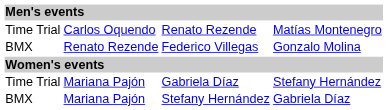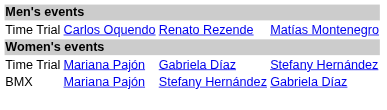- row: BMX | Renato Rezende | Federico Villegas | Gonzalo Molina
